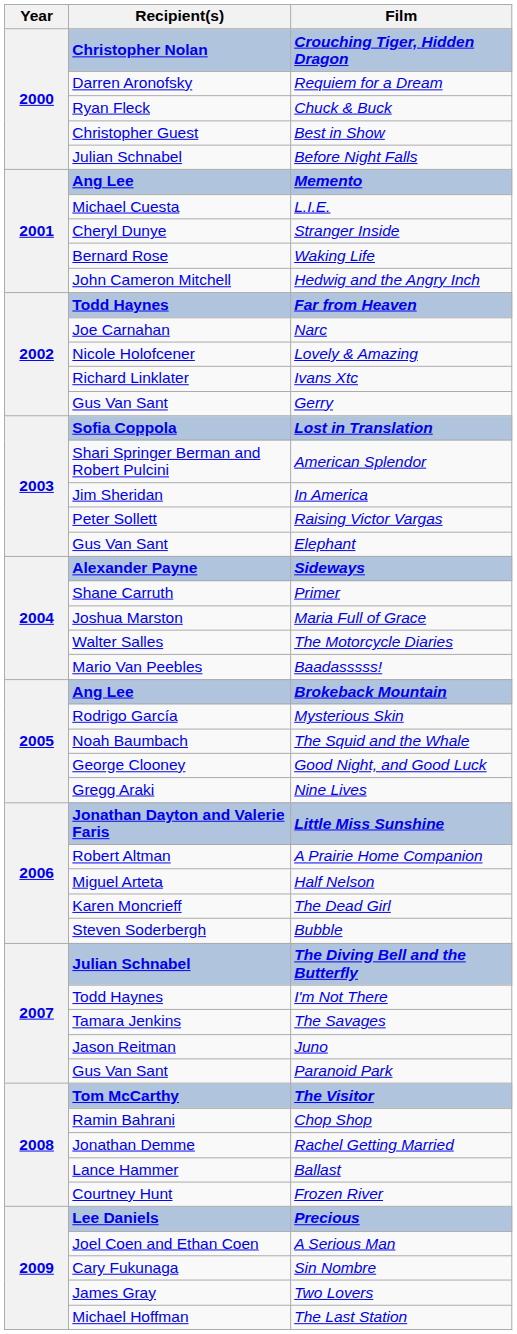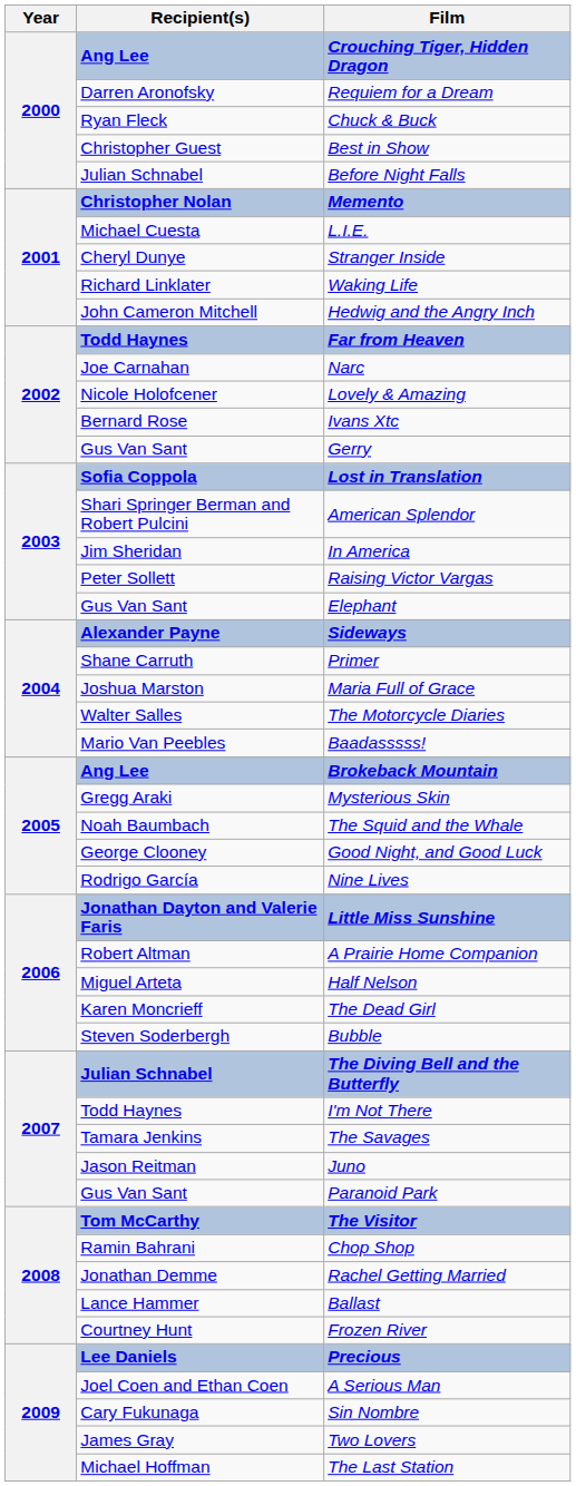Crouching Tiger, Hidden Dragon | Recipient(s): Christopher Nolan -> Ang Lee
Memento | Recipient(s): Ang Lee -> Christopher Nolan
Waking Life | Recipient(s): Bernard Rose -> Richard Linklater
Ivans Xtc | Recipient(s): Richard Linklater -> Bernard Rose
Mysterious Skin | Recipient(s): Rodrigo García -> Gregg Araki
Nine Lives | Recipient(s): Gregg Araki -> Rodrigo García
